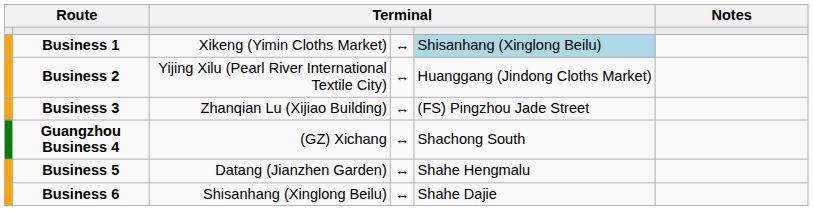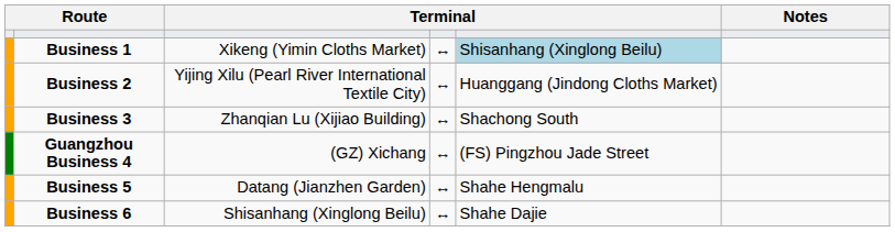Business 3 | column 5: (FS) Pingzhou Jade Street -> Shachong South
Guangzhou Business 4 | column 5: Shachong South -> (FS) Pingzhou Jade Street
